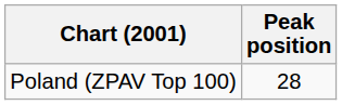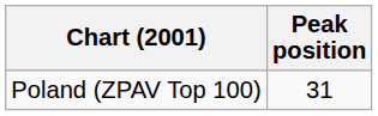Poland (ZPAV Top 100) | Peak position: 28 -> 31
